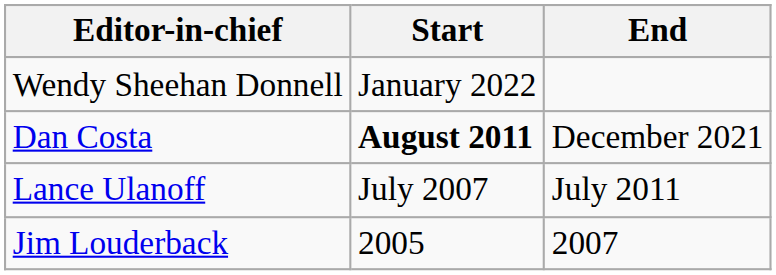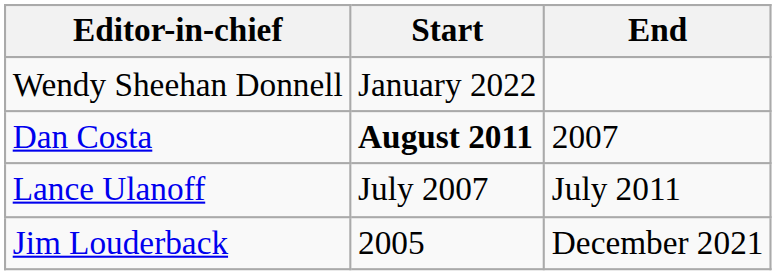Dan Costa | End: December 2021 -> 2007
Jim Louderback | End: 2007 -> December 2021
